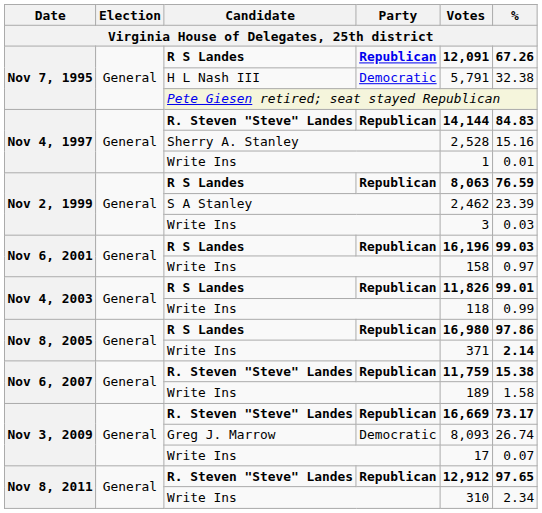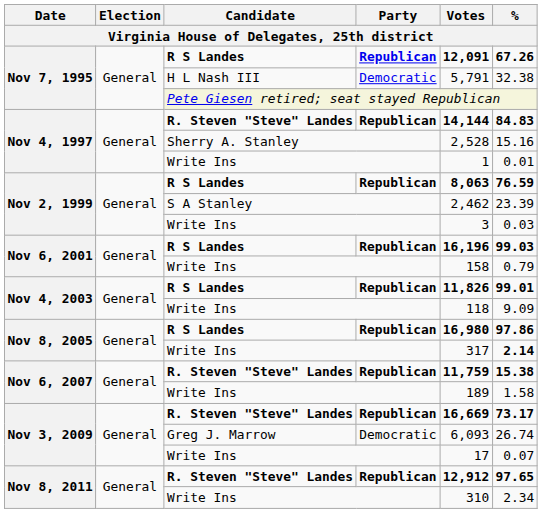Nov 6, 2001 / Write Ins | %: 0.97 -> 0.79
Nov 4, 2003 / Write Ins | %: 0.99 -> 9.09
Nov 8, 2005 / Write Ins | Votes: 371 -> 317
Nov 3, 2009 / Greg J. Marrow | Votes: 8,093 -> 6,093
